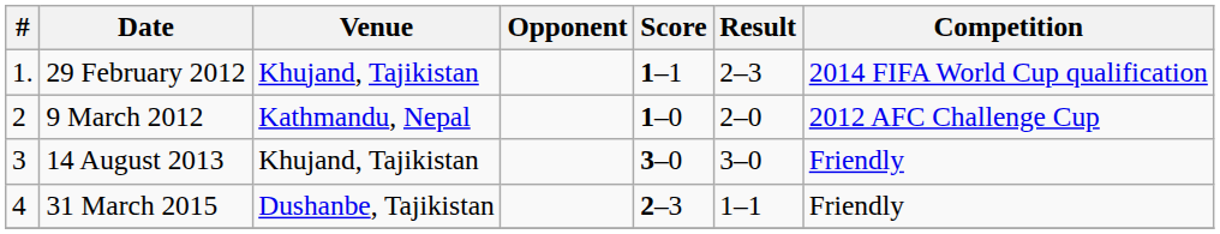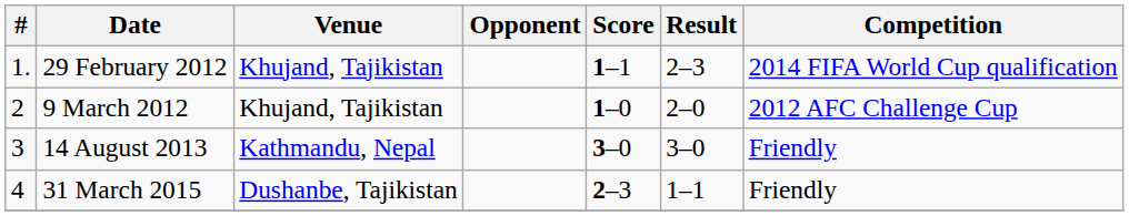9 March 2012 | Venue: Kathmandu, Nepal -> Khujand, Tajikistan
14 August 2013 | Venue: Khujand, Tajikistan -> Kathmandu, Nepal
